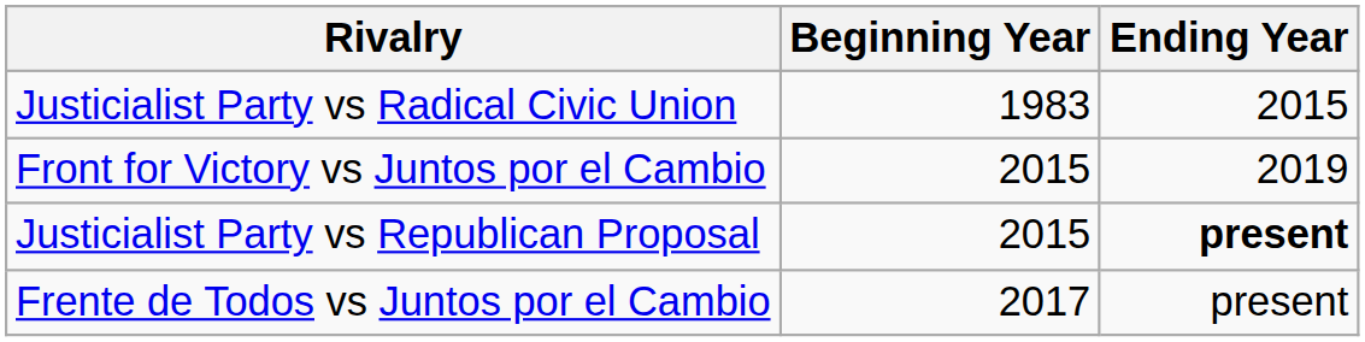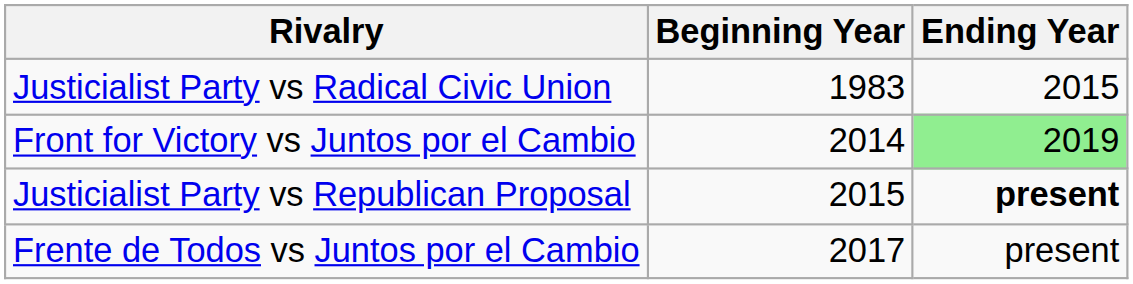Front for Victory vs Juntos por el Cambio | Beginning Year: 2015 -> 2014
Front for Victory vs Juntos por el Cambio | Ending Year: no background -> lightgreen background
